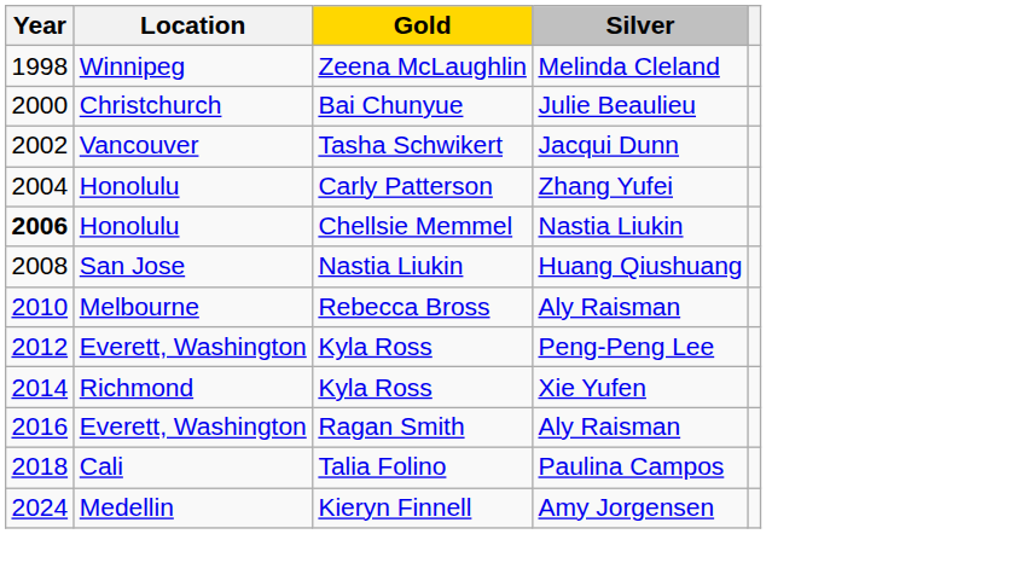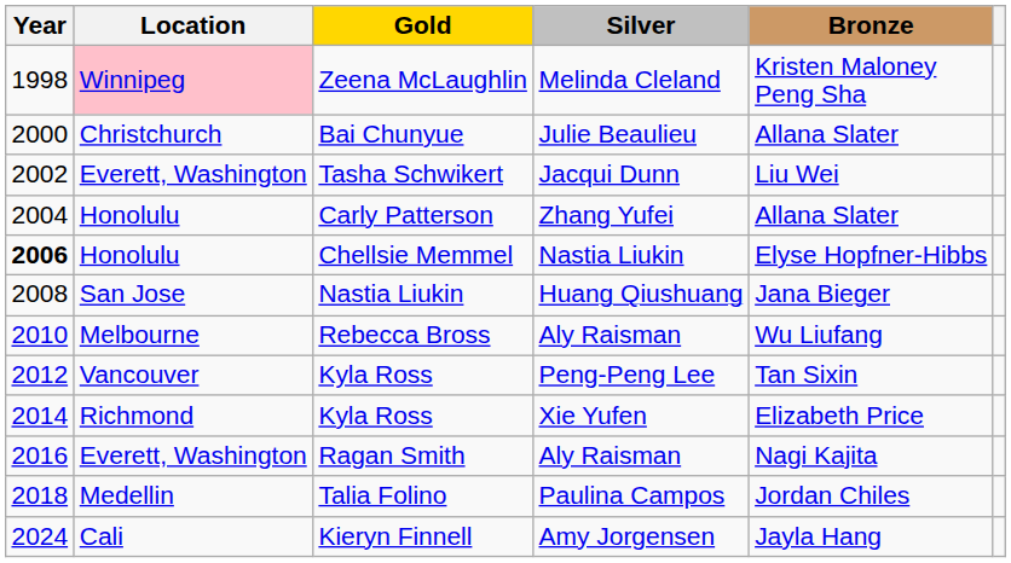+ column: Bronze | Kristen Maloney Peng Sha | Allana Slater | Liu Wei | Allana Slater | Elyse Hopfner-Hibbs | Jana Bieger | Wu Liufang | Tan Sixin | Elizabeth Price | Nagi Kajita | Jordan Chiles | Jayla Hang
Zeena McLaughlin | Location: no background -> pink background
Tasha Schwikert | Location: Vancouver -> Everett, Washington
Kyla Ross / Peng-Peng Lee | Location: Everett, Washington -> Vancouver
Talia Folino | Location: Cali -> Medellin
Kieryn Finnell | Location: Medellin -> Cali
